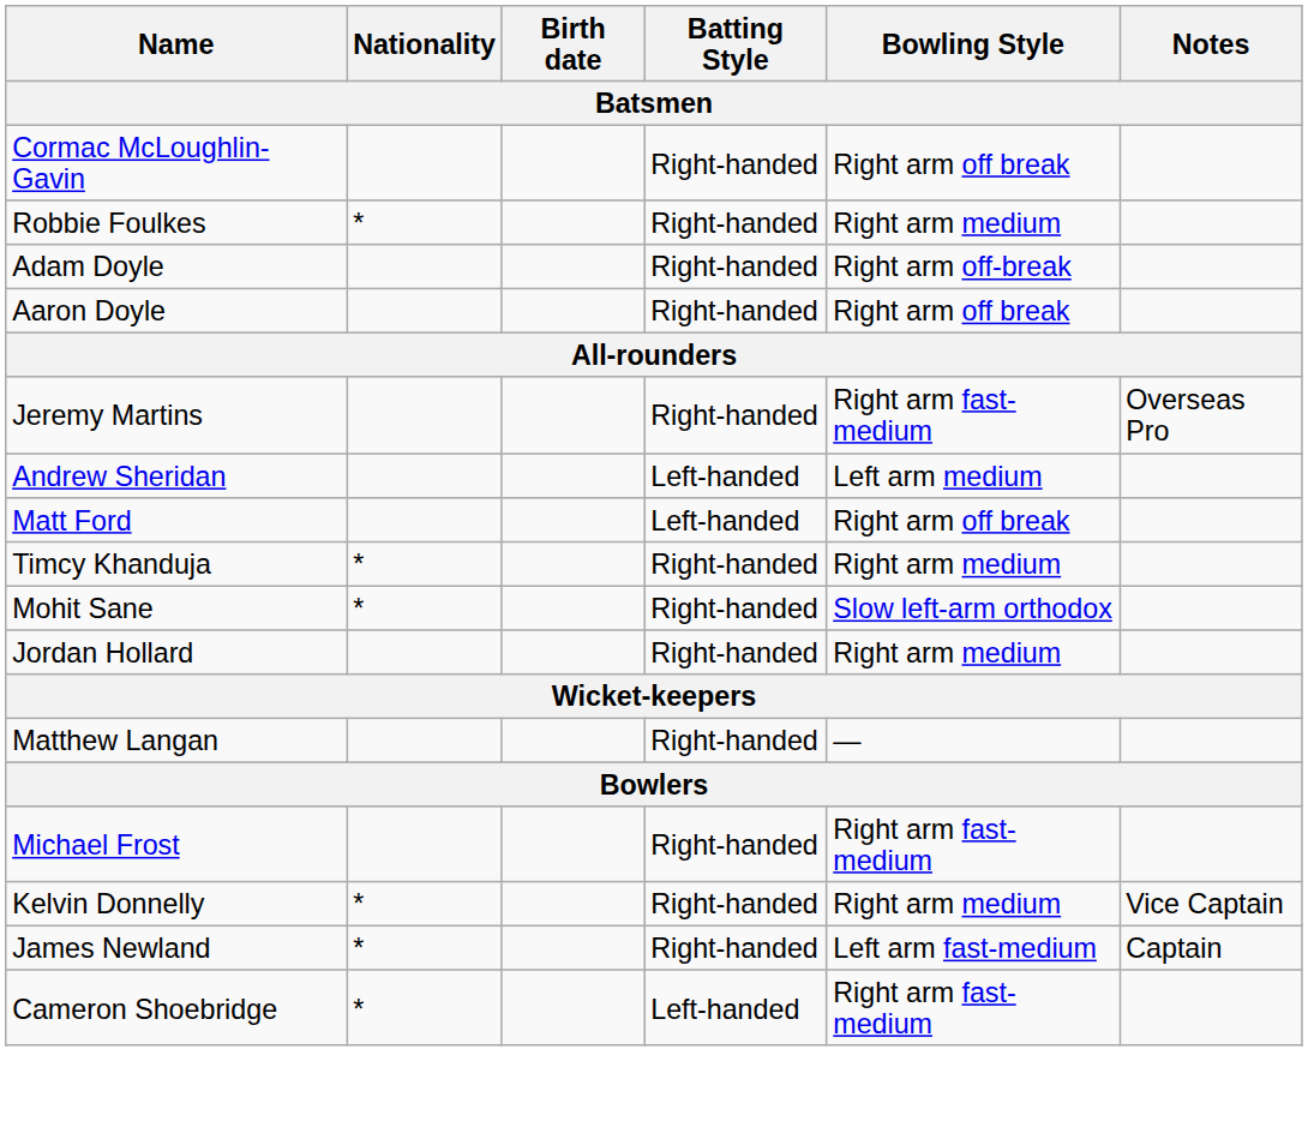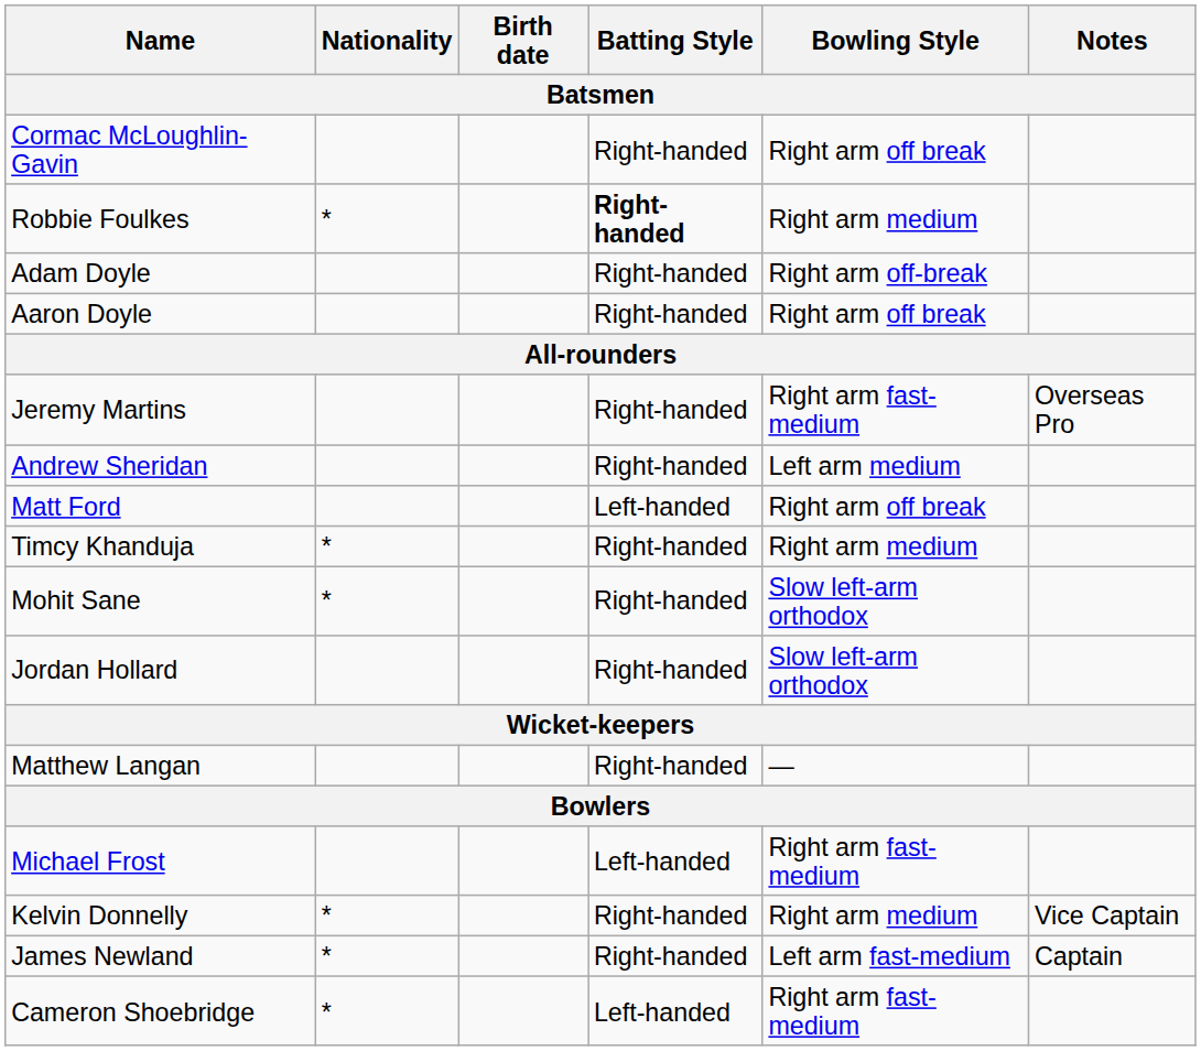Robbie Foulkes | Batting Style: normal -> bold
Andrew Sheridan | Batting Style: Left-handed -> Right-handed
Jordan Hollard | Bowling Style: Right arm medium -> Slow left-arm orthodox
Michael Frost | Batting Style: Right-handed -> Left-handed
